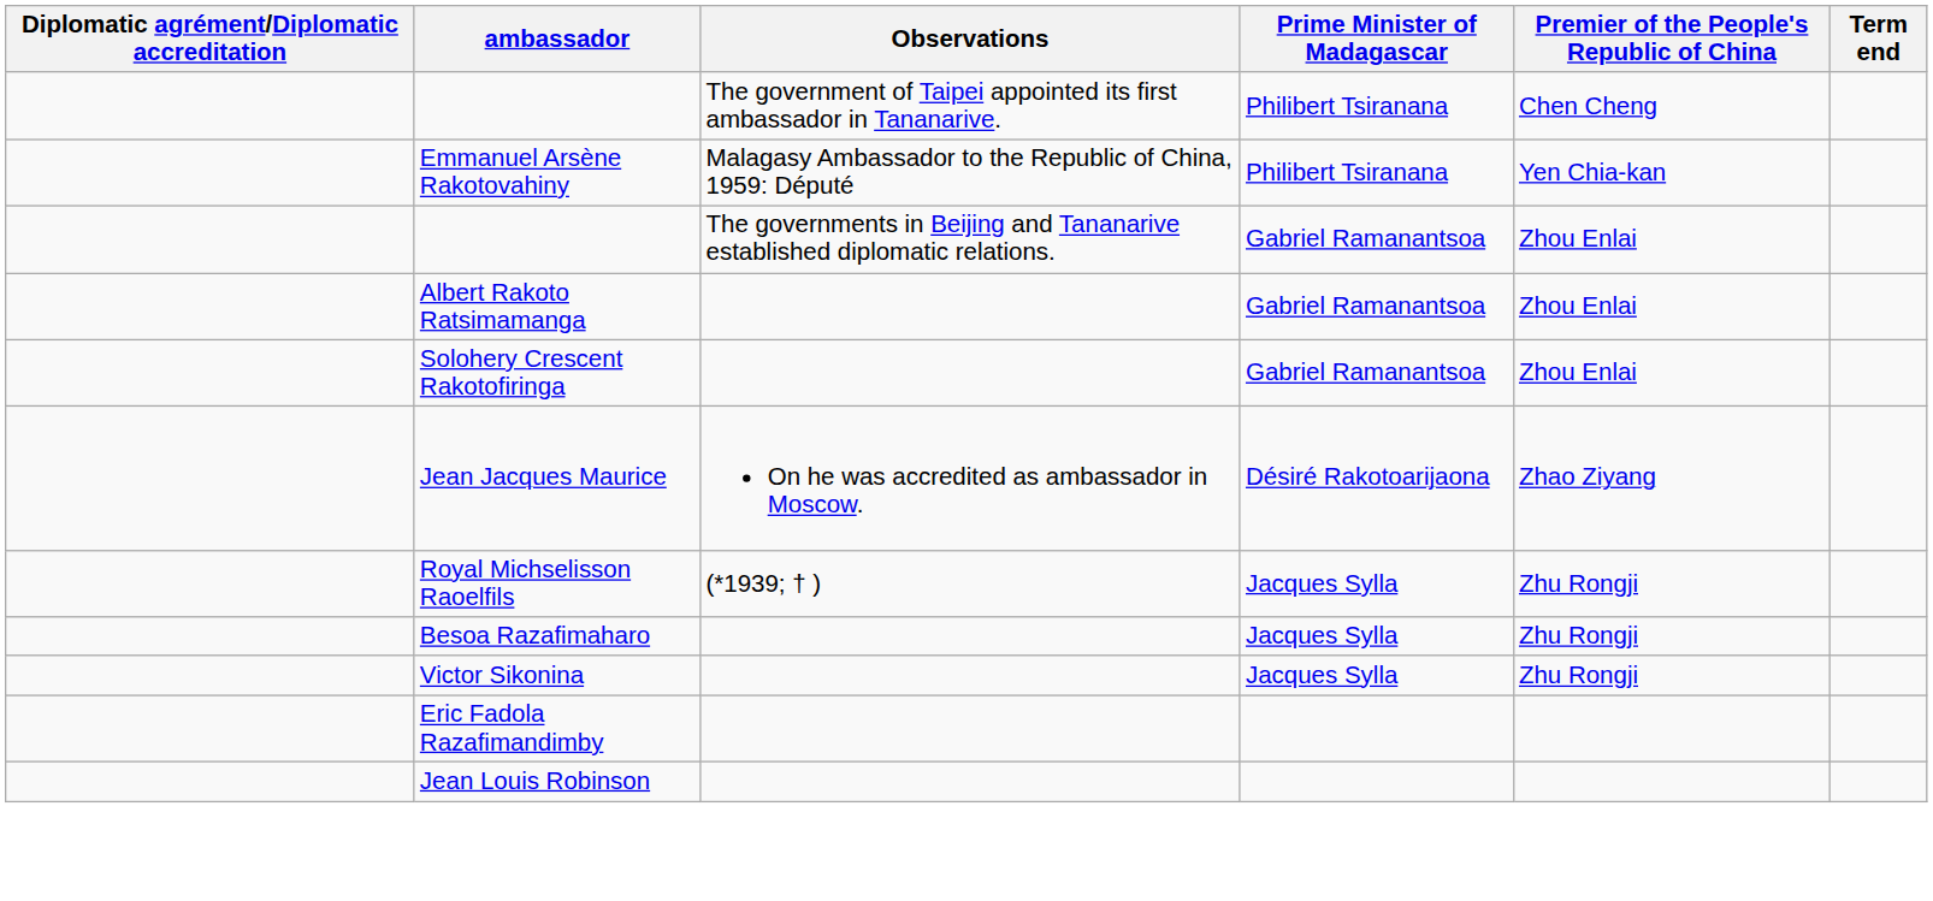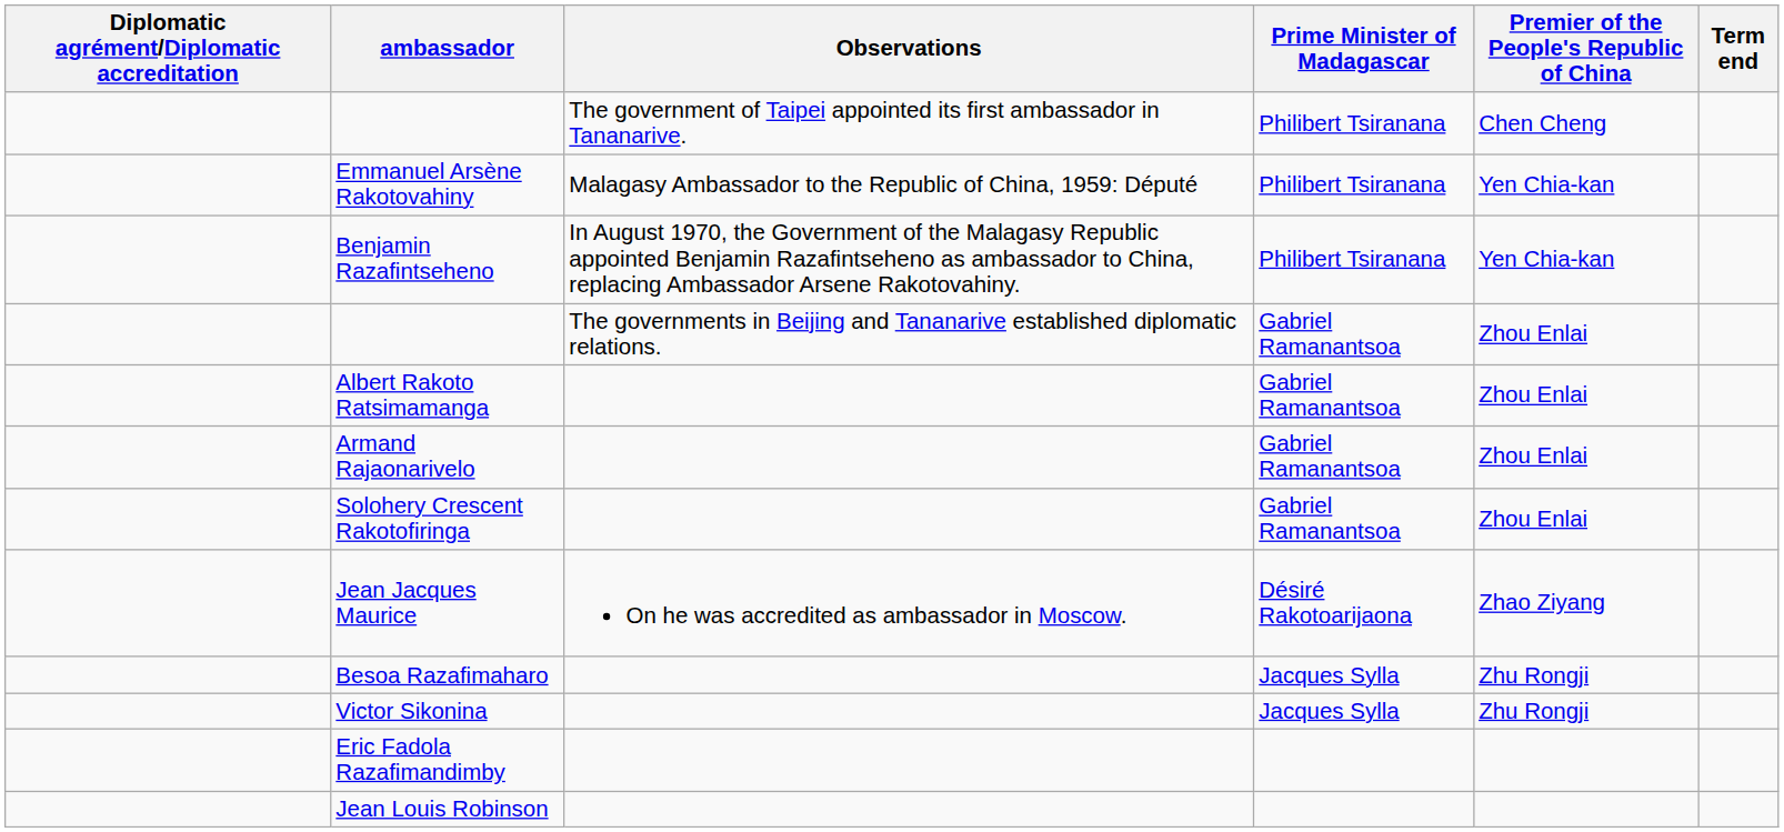+ row: Benjamin Razafintseheno | In August 1970, the Government of the Malagasy Republic appointed Benjamin Razafintseheno as ambassador to China, replacing Ambassador Arsene Rakotovahiny. | Philibert Tsiranana | Yen Chia-kan
+ row: Armand Rajaonarivelo | Gabriel Ramanantsoa | Zhou Enlai
- row: Royal Michselisson Raoelfils | (*1939; † ) | Jacques Sylla | Zhu Rongji
